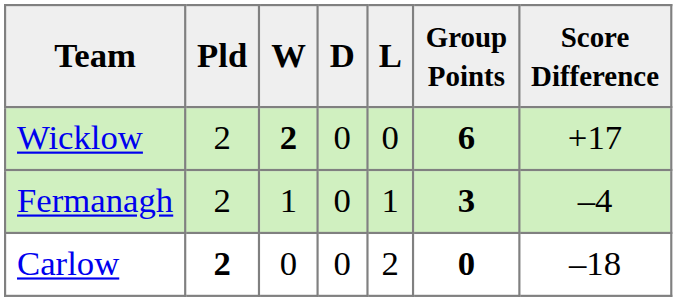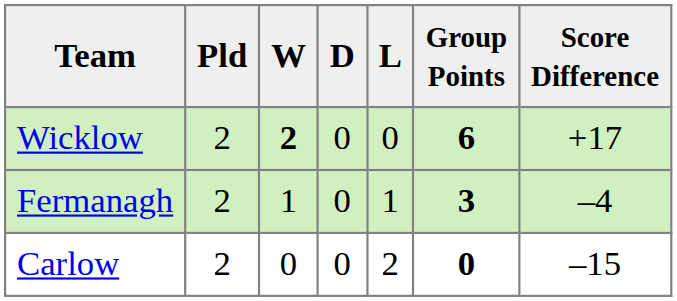Carlow | Pld: bold -> normal
Carlow | Score Difference: –18 -> –15
